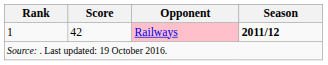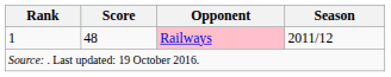1 | Score: 42 -> 48
1 | Season: bold -> normal
